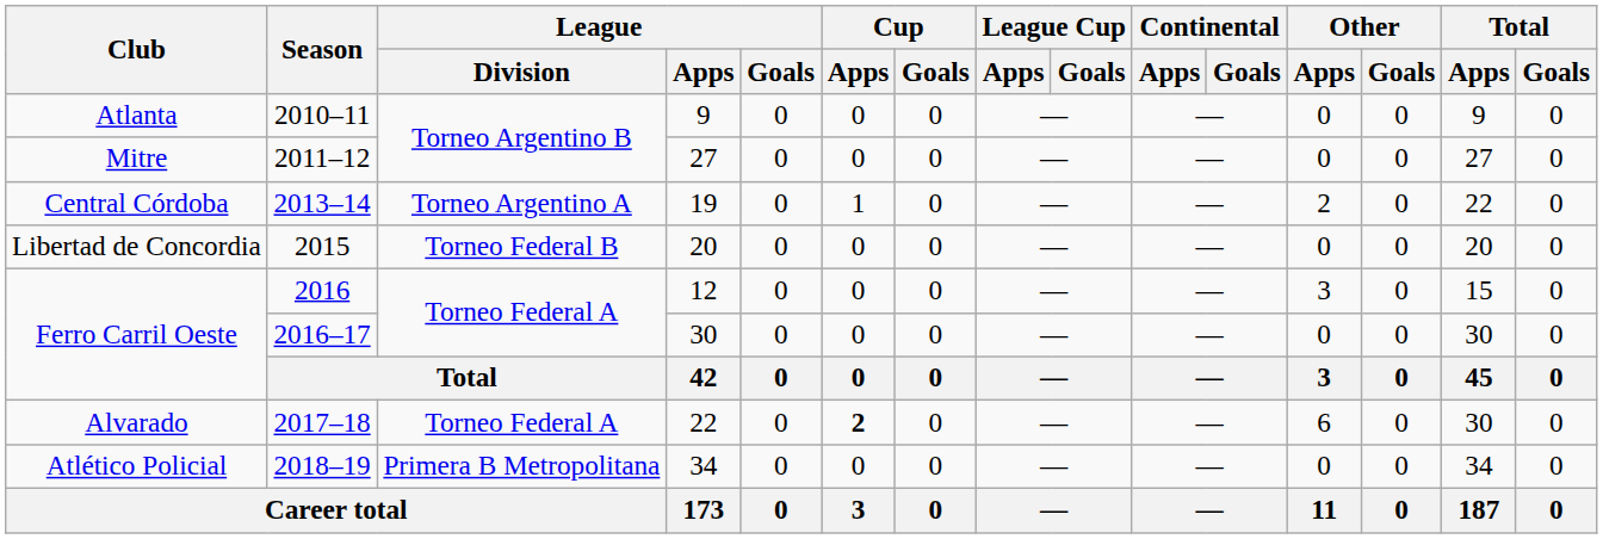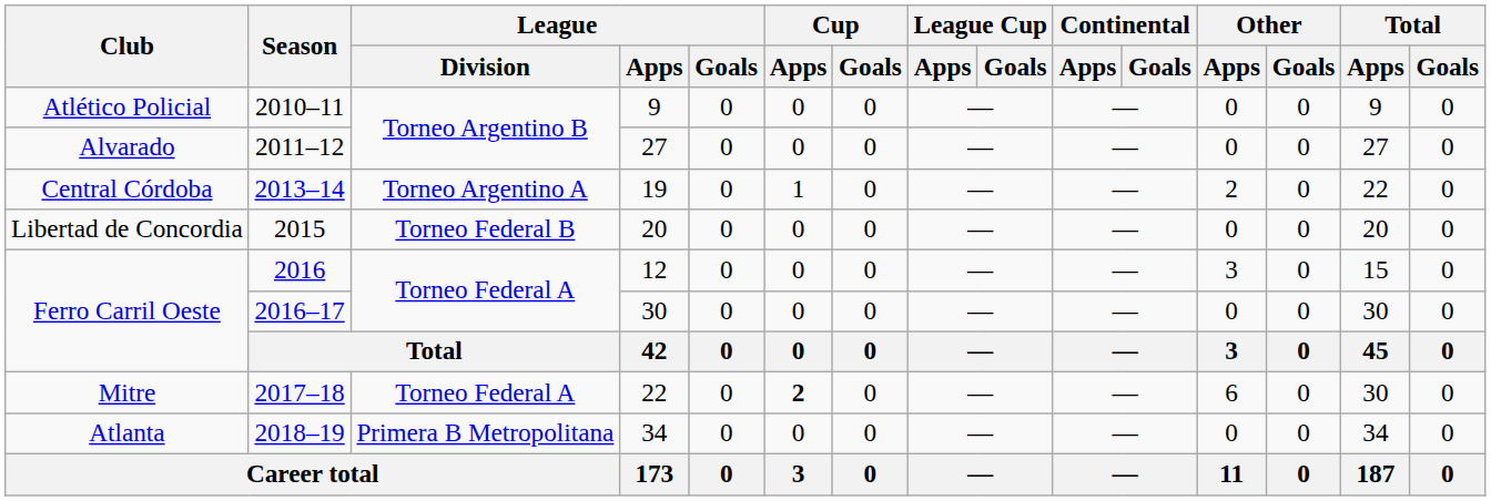2010–11 | Club: Atlanta -> Atlético Policial
2011–12 | Club: Mitre -> Alvarado
2017–18 | Club: Alvarado -> Mitre
2018–19 | Club: Atlético Policial -> Atlanta
